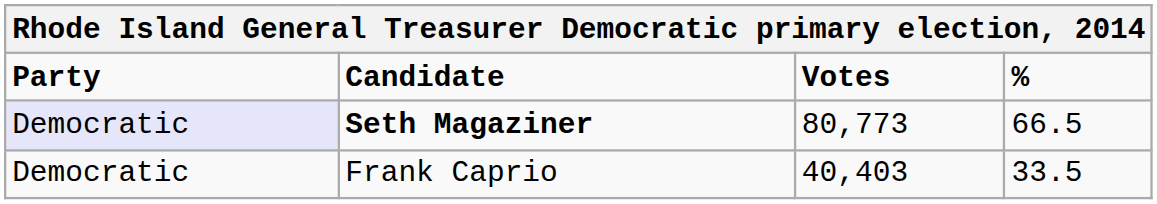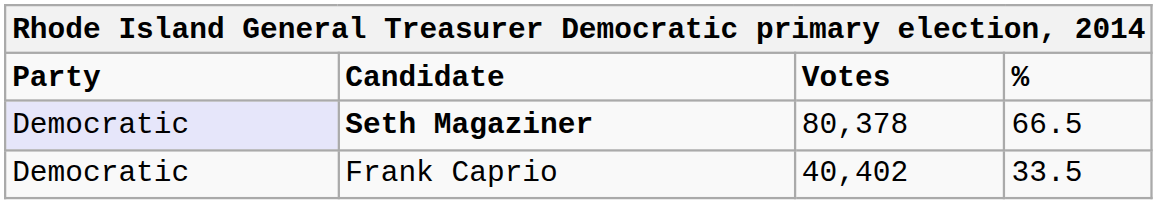Seth Magaziner | Votes: 80,773 -> 80,378
Frank Caprio | Votes: 40,403 -> 40,402
